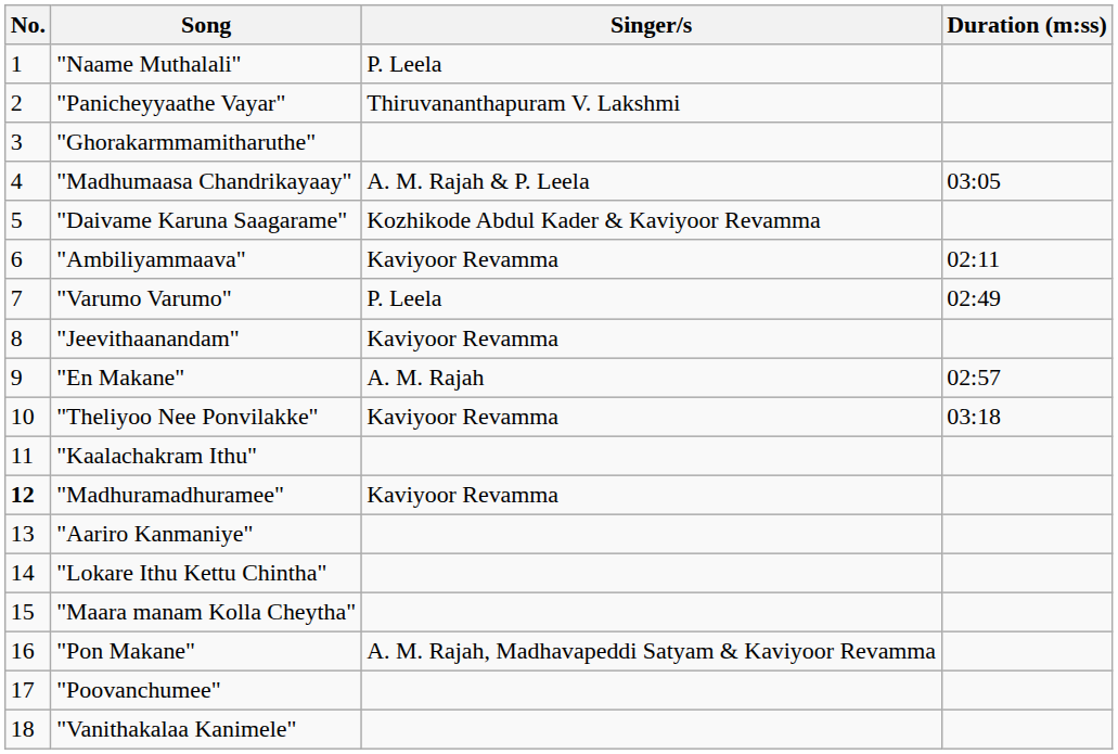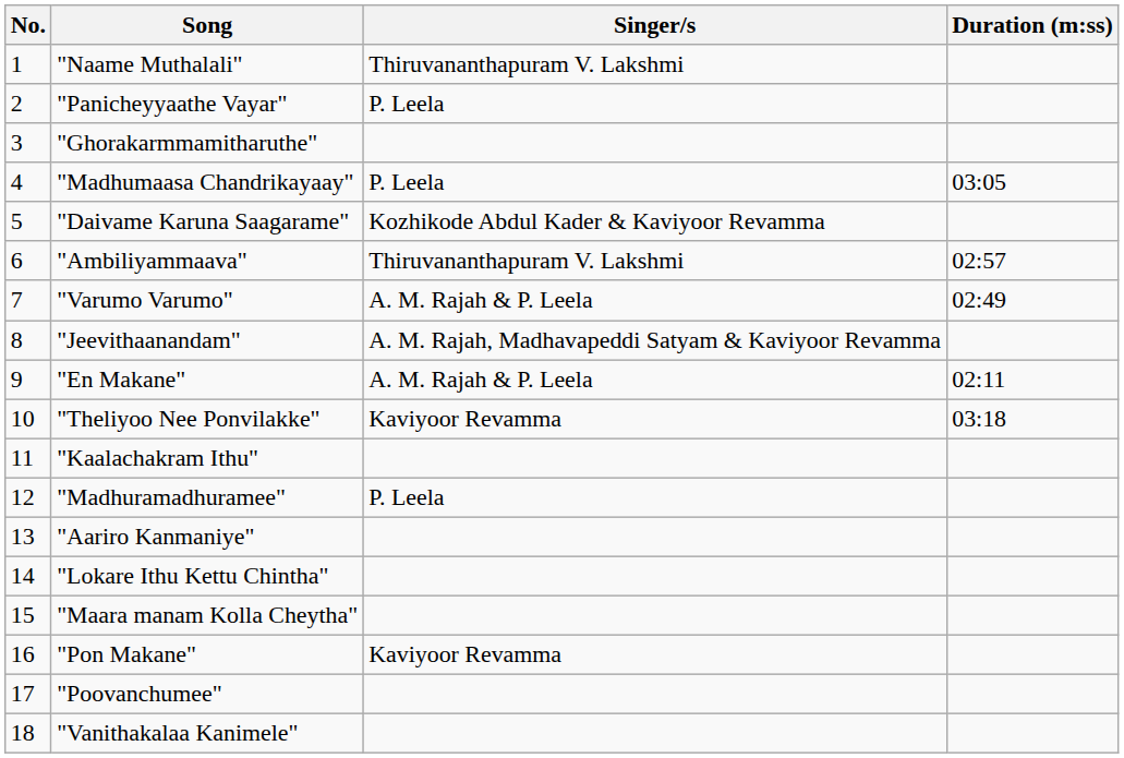"Naame Muthalali" | Singer/s: P. Leela -> Thiruvananthapuram V. Lakshmi
"Panicheyyaathe Vayar" | Singer/s: Thiruvananthapuram V. Lakshmi -> P. Leela
"Madhumaasa Chandrikayaay" | Singer/s: A. M. Rajah & P. Leela -> P. Leela
"Ambiliyammaava" | Singer/s: Kaviyoor Revamma -> Thiruvananthapuram V. Lakshmi
"Ambiliyammaava" | Duration (m:ss): 02:11 -> 02:57
"Varumo Varumo" | Singer/s: P. Leela -> A. M. Rajah & P. Leela
"Jeevithaanandam" | Singer/s: Kaviyoor Revamma -> A. M. Rajah, Madhavapeddi Satyam & Kaviyoor Revamma
"En Makane" | Singer/s: A. M. Rajah -> A. M. Rajah & P. Leela
"En Makane" | Duration (m:ss): 02:57 -> 02:11
"Madhuramadhuramee" | No.: bold -> normal
"Madhuramadhuramee" | Singer/s: Kaviyoor Revamma -> P. Leela
"Pon Makane" | Singer/s: A. M. Rajah, Madhavapeddi Satyam & Kaviyoor Revamma -> Kaviyoor Revamma
